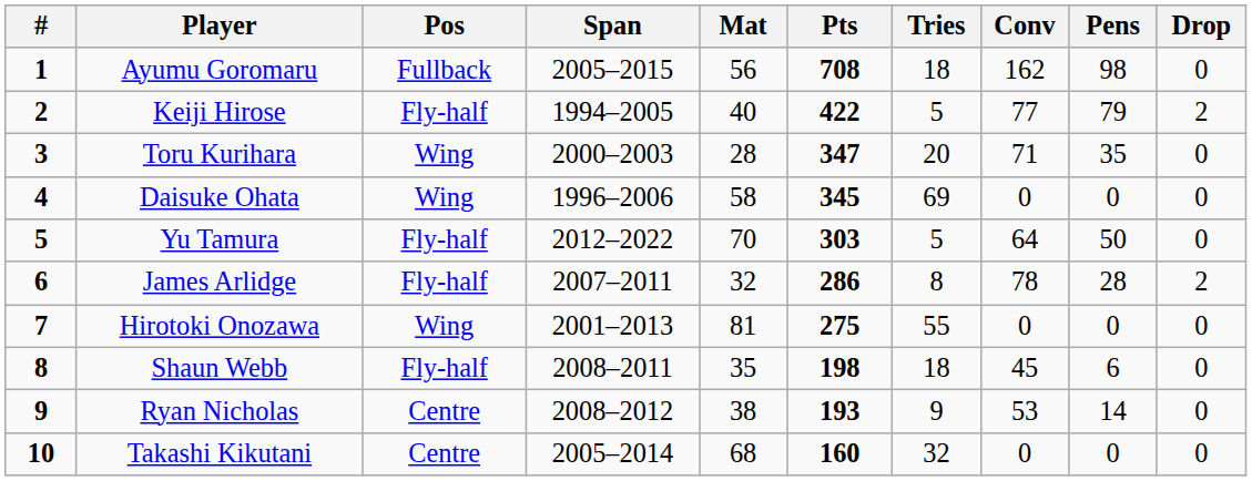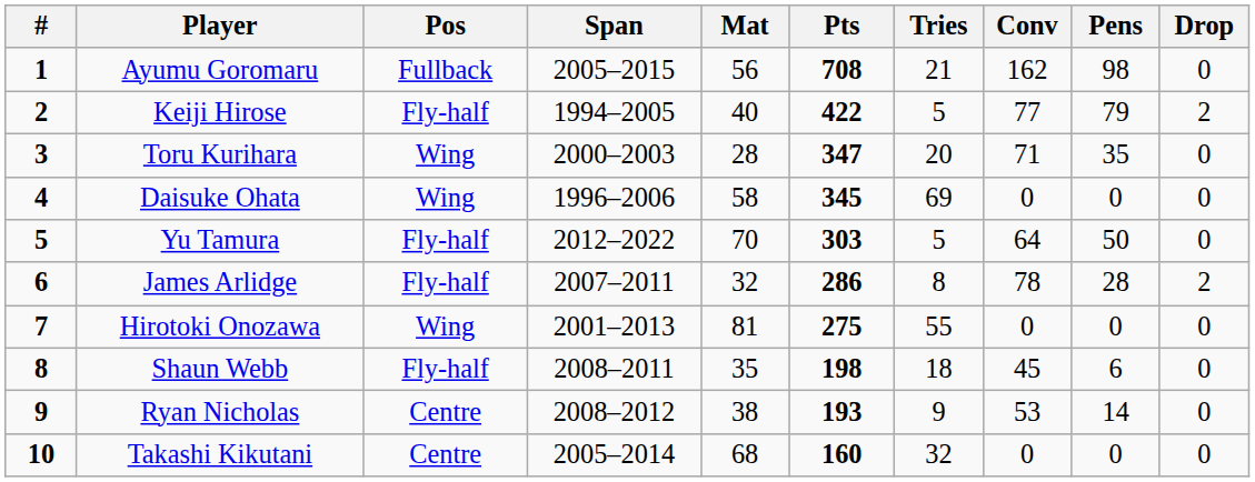Ayumu Goromaru | Tries: 18 -> 21
